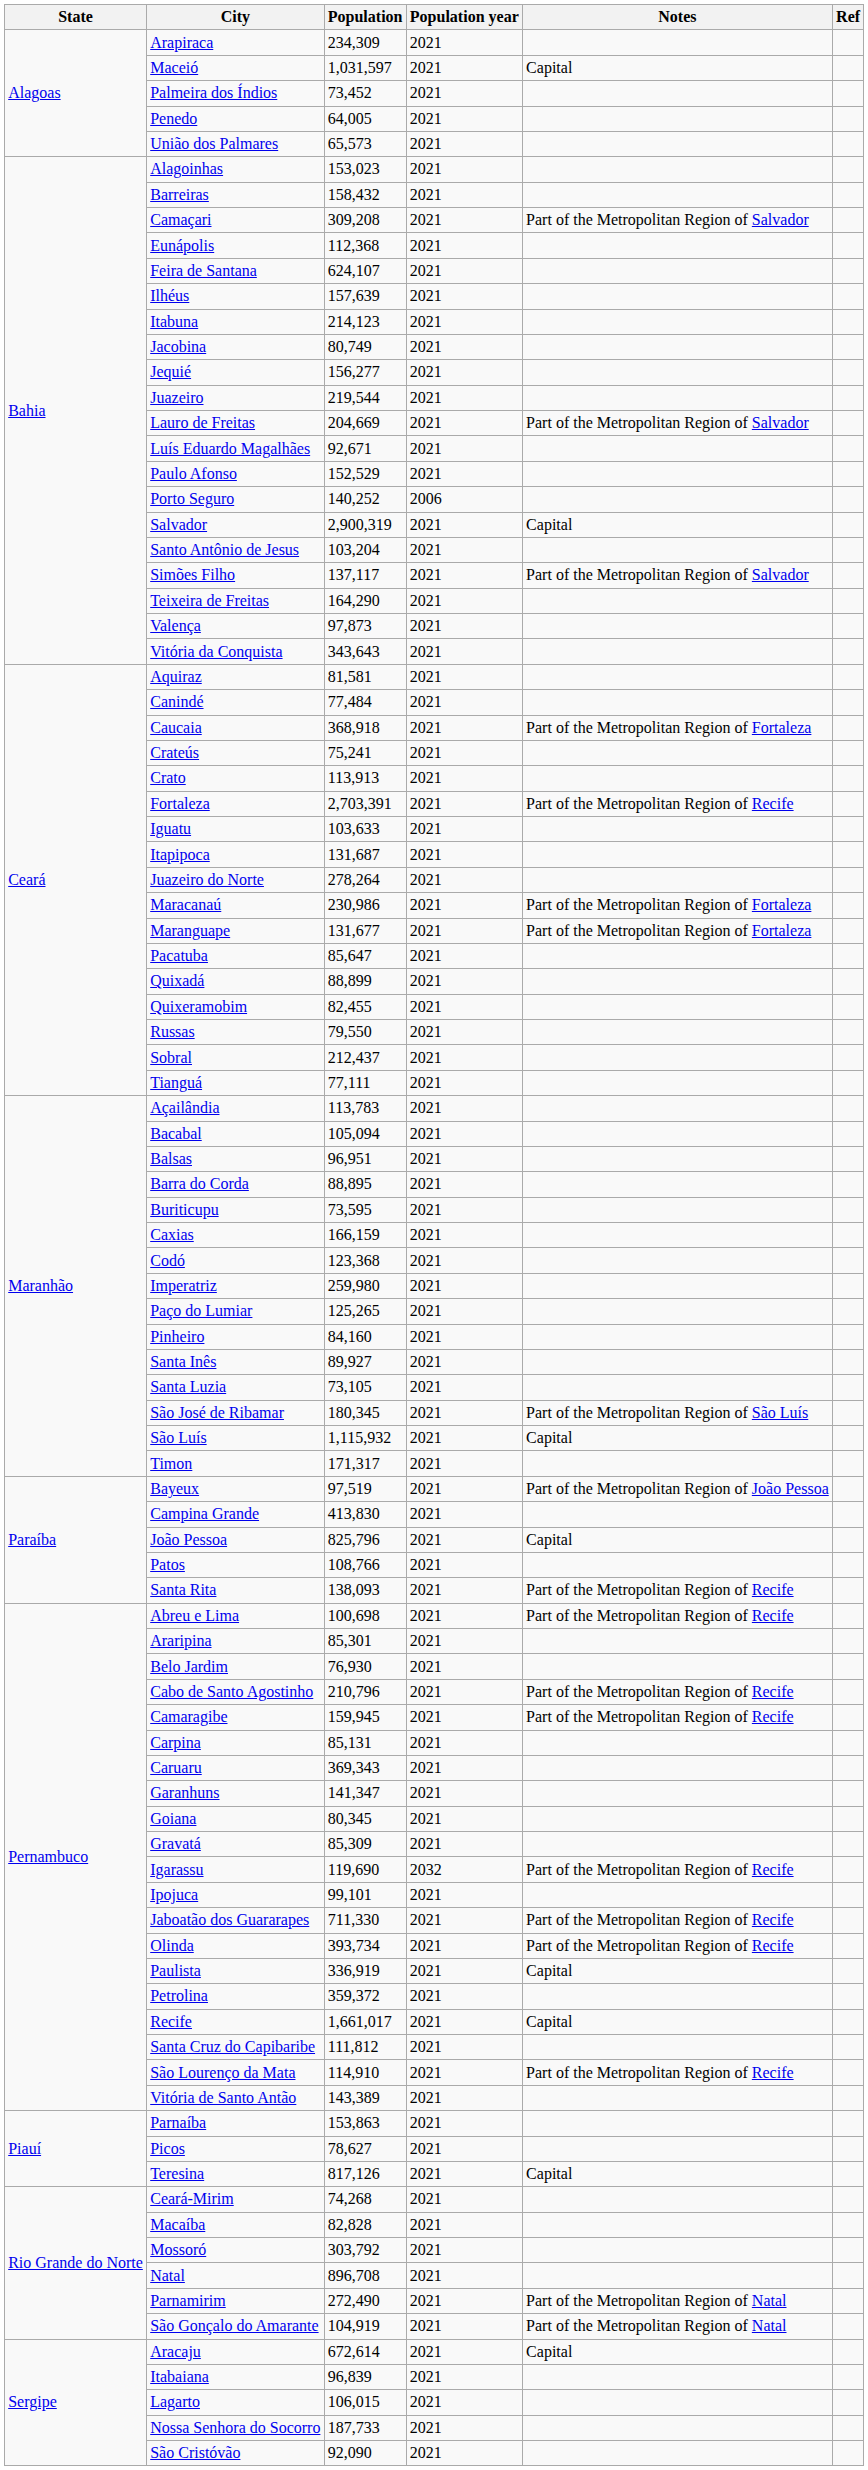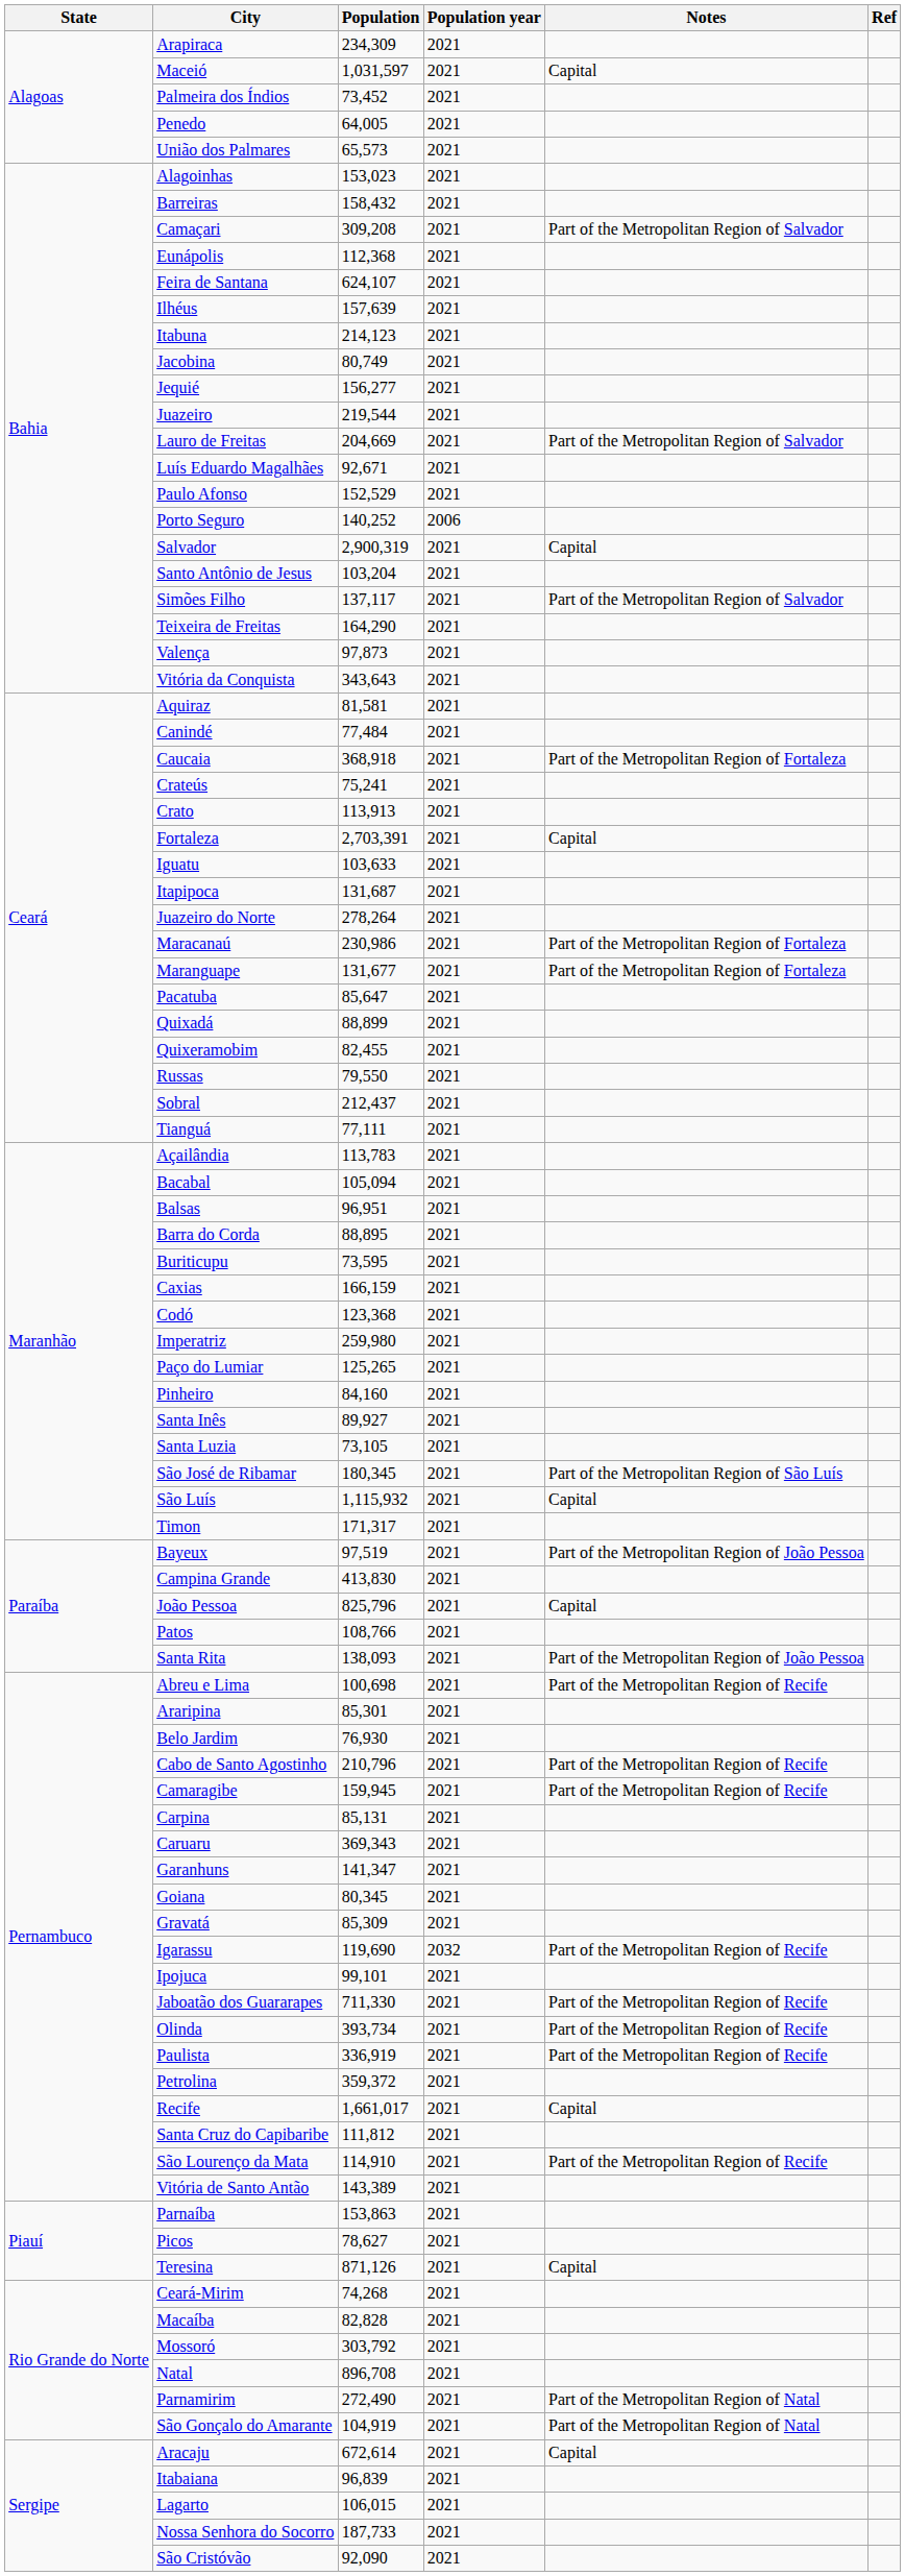Fortaleza | Notes: Part of the Metropolitan Region of Recife -> Capital
Santa Rita | Notes: Part of the Metropolitan Region of Recife -> Part of the Metropolitan Region of João Pessoa
Paulista | Notes: Capital -> Part of the Metropolitan Region of Recife
Teresina | Population: 817,126 -> 871,126
